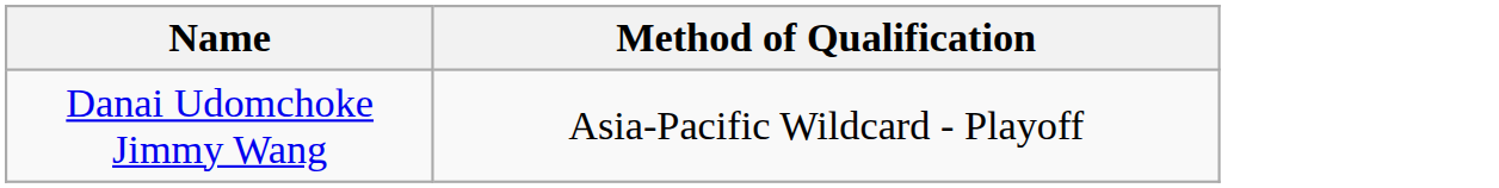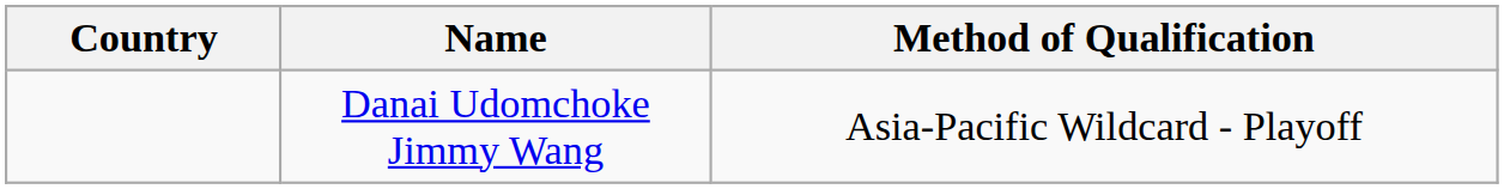+ column: Country
